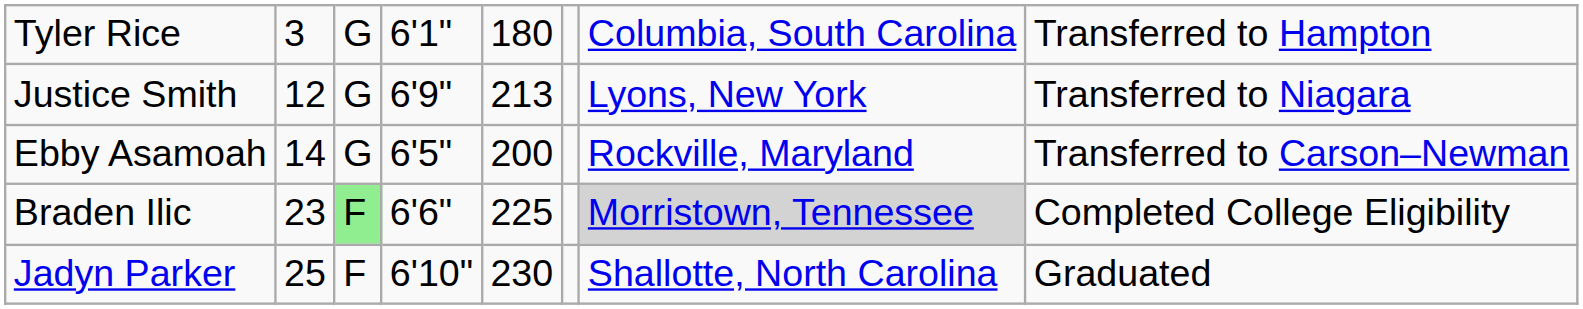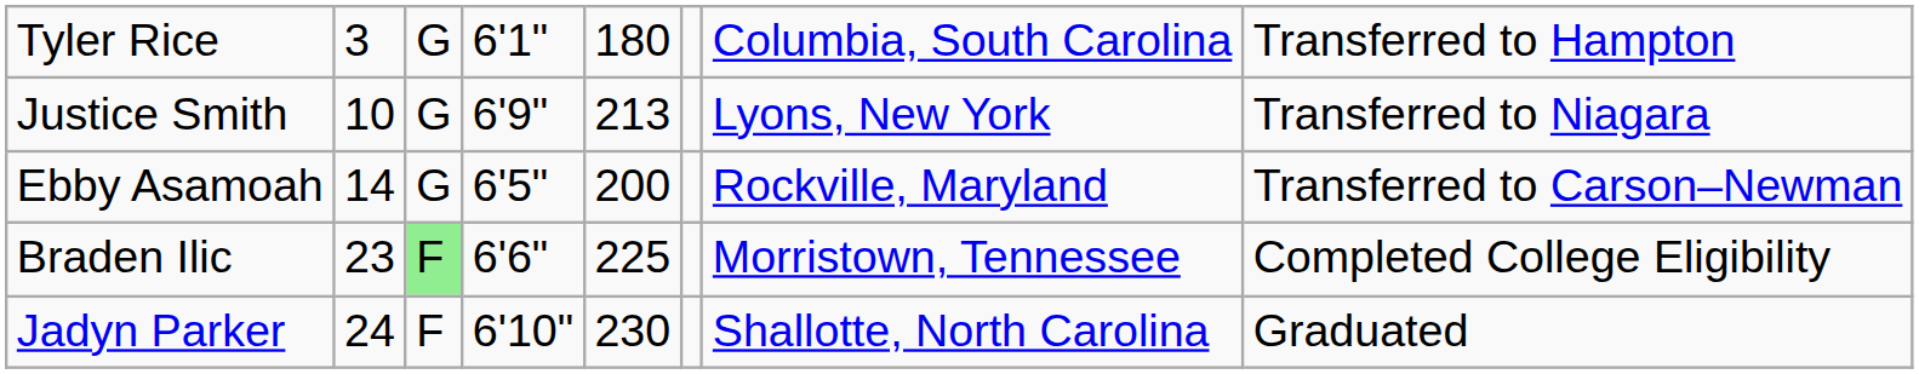Justice Smith | column 2: 12 -> 10
Braden Ilic | column 7: lightgrey background -> no background
Jadyn Parker | column 2: 25 -> 24
